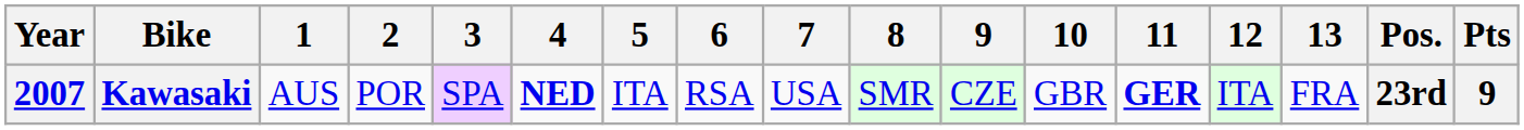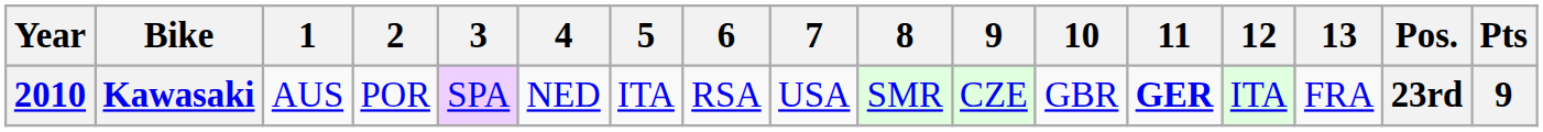Kawasaki | Year: 2007 -> 2010
Kawasaki | 4: bold -> normal
